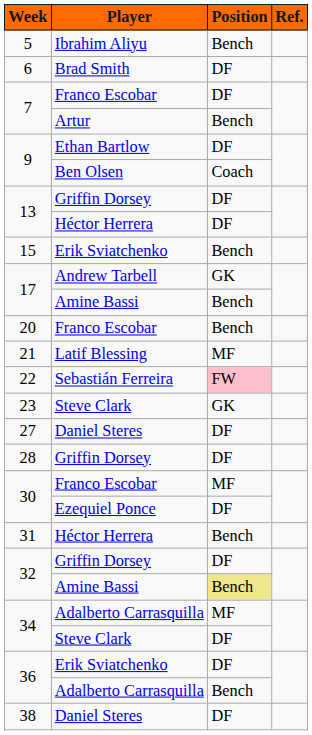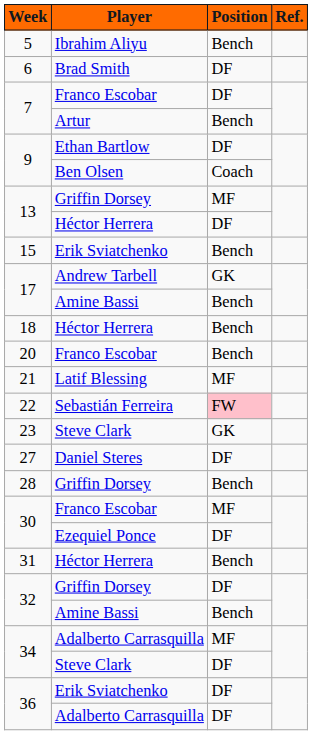13 / Griffin Dorsey | Position: DF -> MF
+ row: 18 | Héctor Herrera | Bench
28 | Position: DF -> Bench
32 / Amine Bassi | Position: khaki background -> no background
36 / Adalberto Carrasquilla | Position: Bench -> DF
- row: 38 | Daniel Steres | DF
